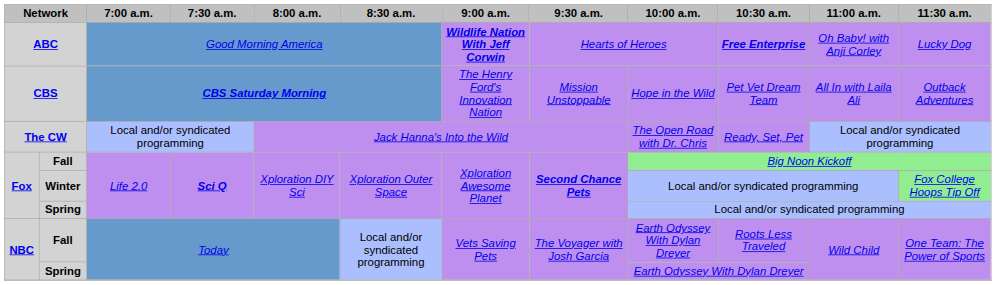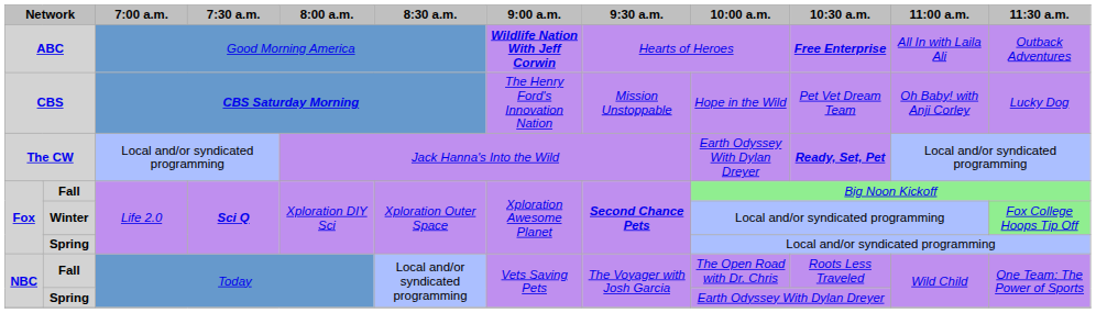ABC | 11:00 a.m.: Oh Baby! with Anji Corley -> All In with Laila Ali
ABC | 11:30 a.m.: Lucky Dog -> Outback Adventures
CBS | 11:00 a.m.: All In with Laila Ali -> Oh Baby! with Anji Corley
CBS | 11:30 a.m.: Outback Adventures -> Lucky Dog
The CW | 10:00 a.m.: The Open Road with Dr. Chris -> Earth Odyssey With Dylan Dreyer
The CW | 10:30 a.m.: normal -> bold
NBC / Fall | 10:00 a.m.: Earth Odyssey With Dylan Dreyer -> The Open Road with Dr. Chris
